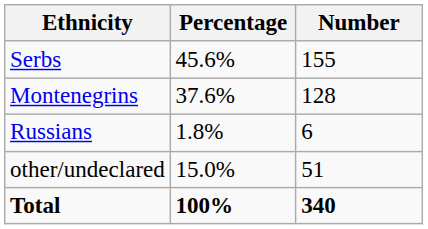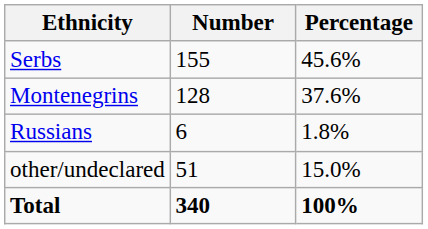columns swapped: Number <-> Percentage
